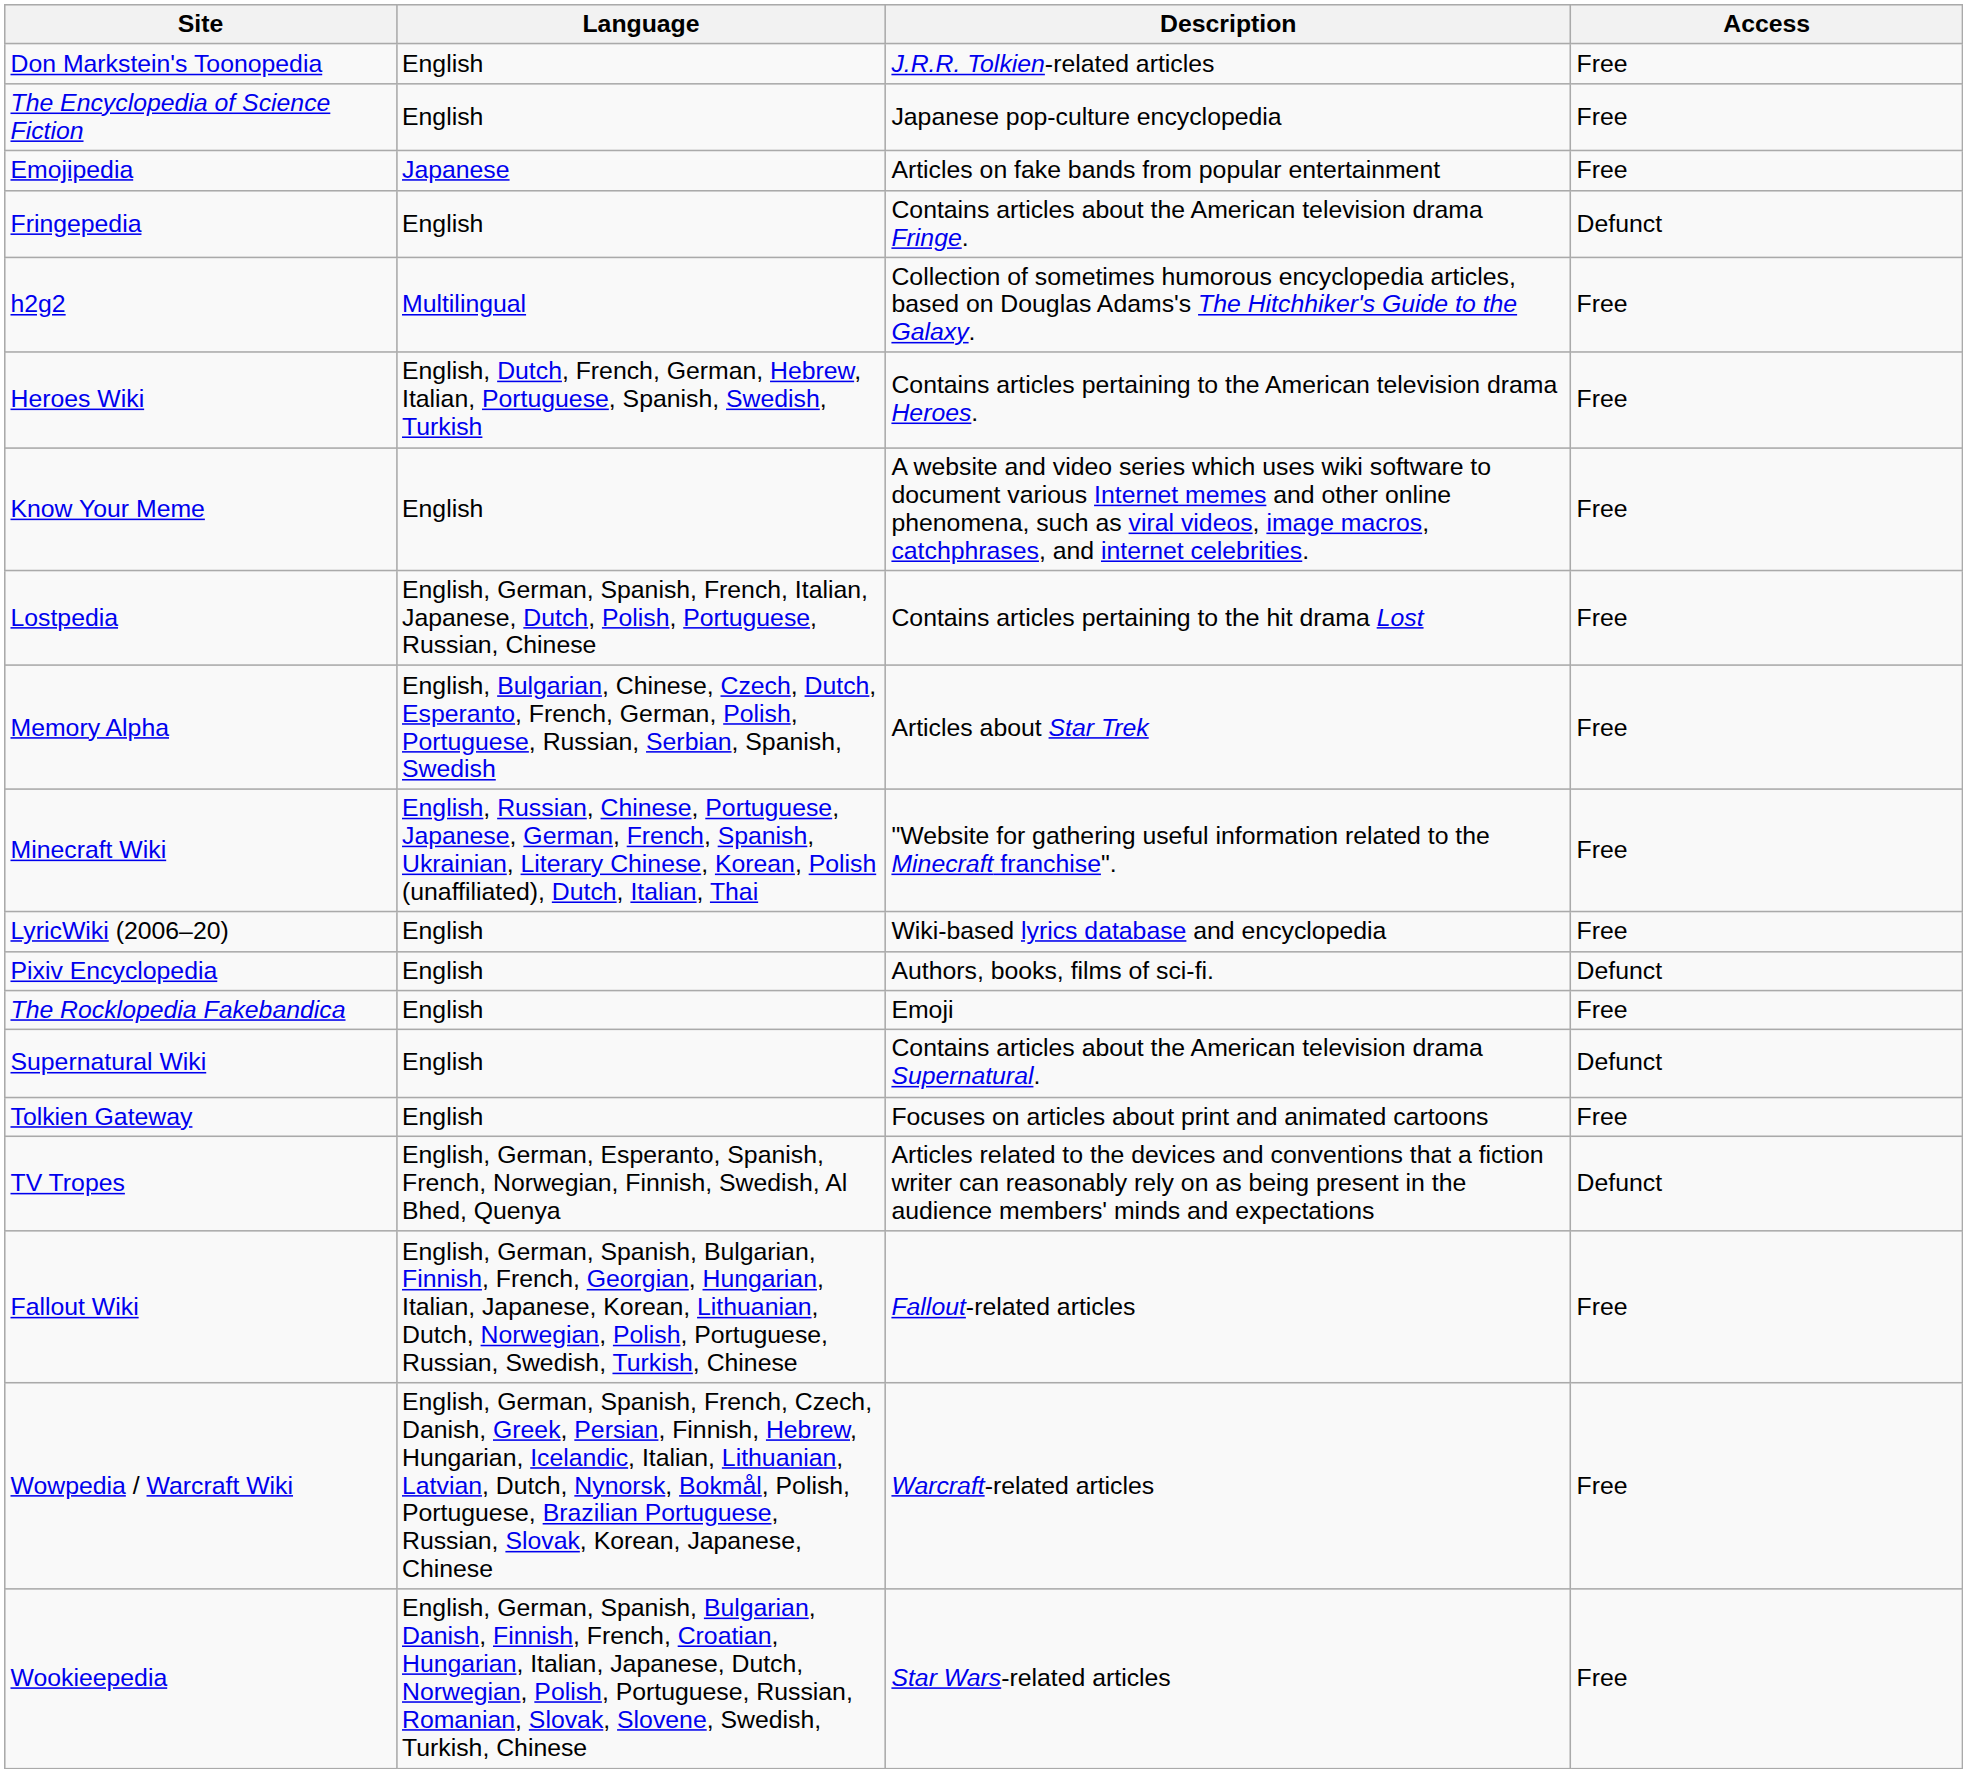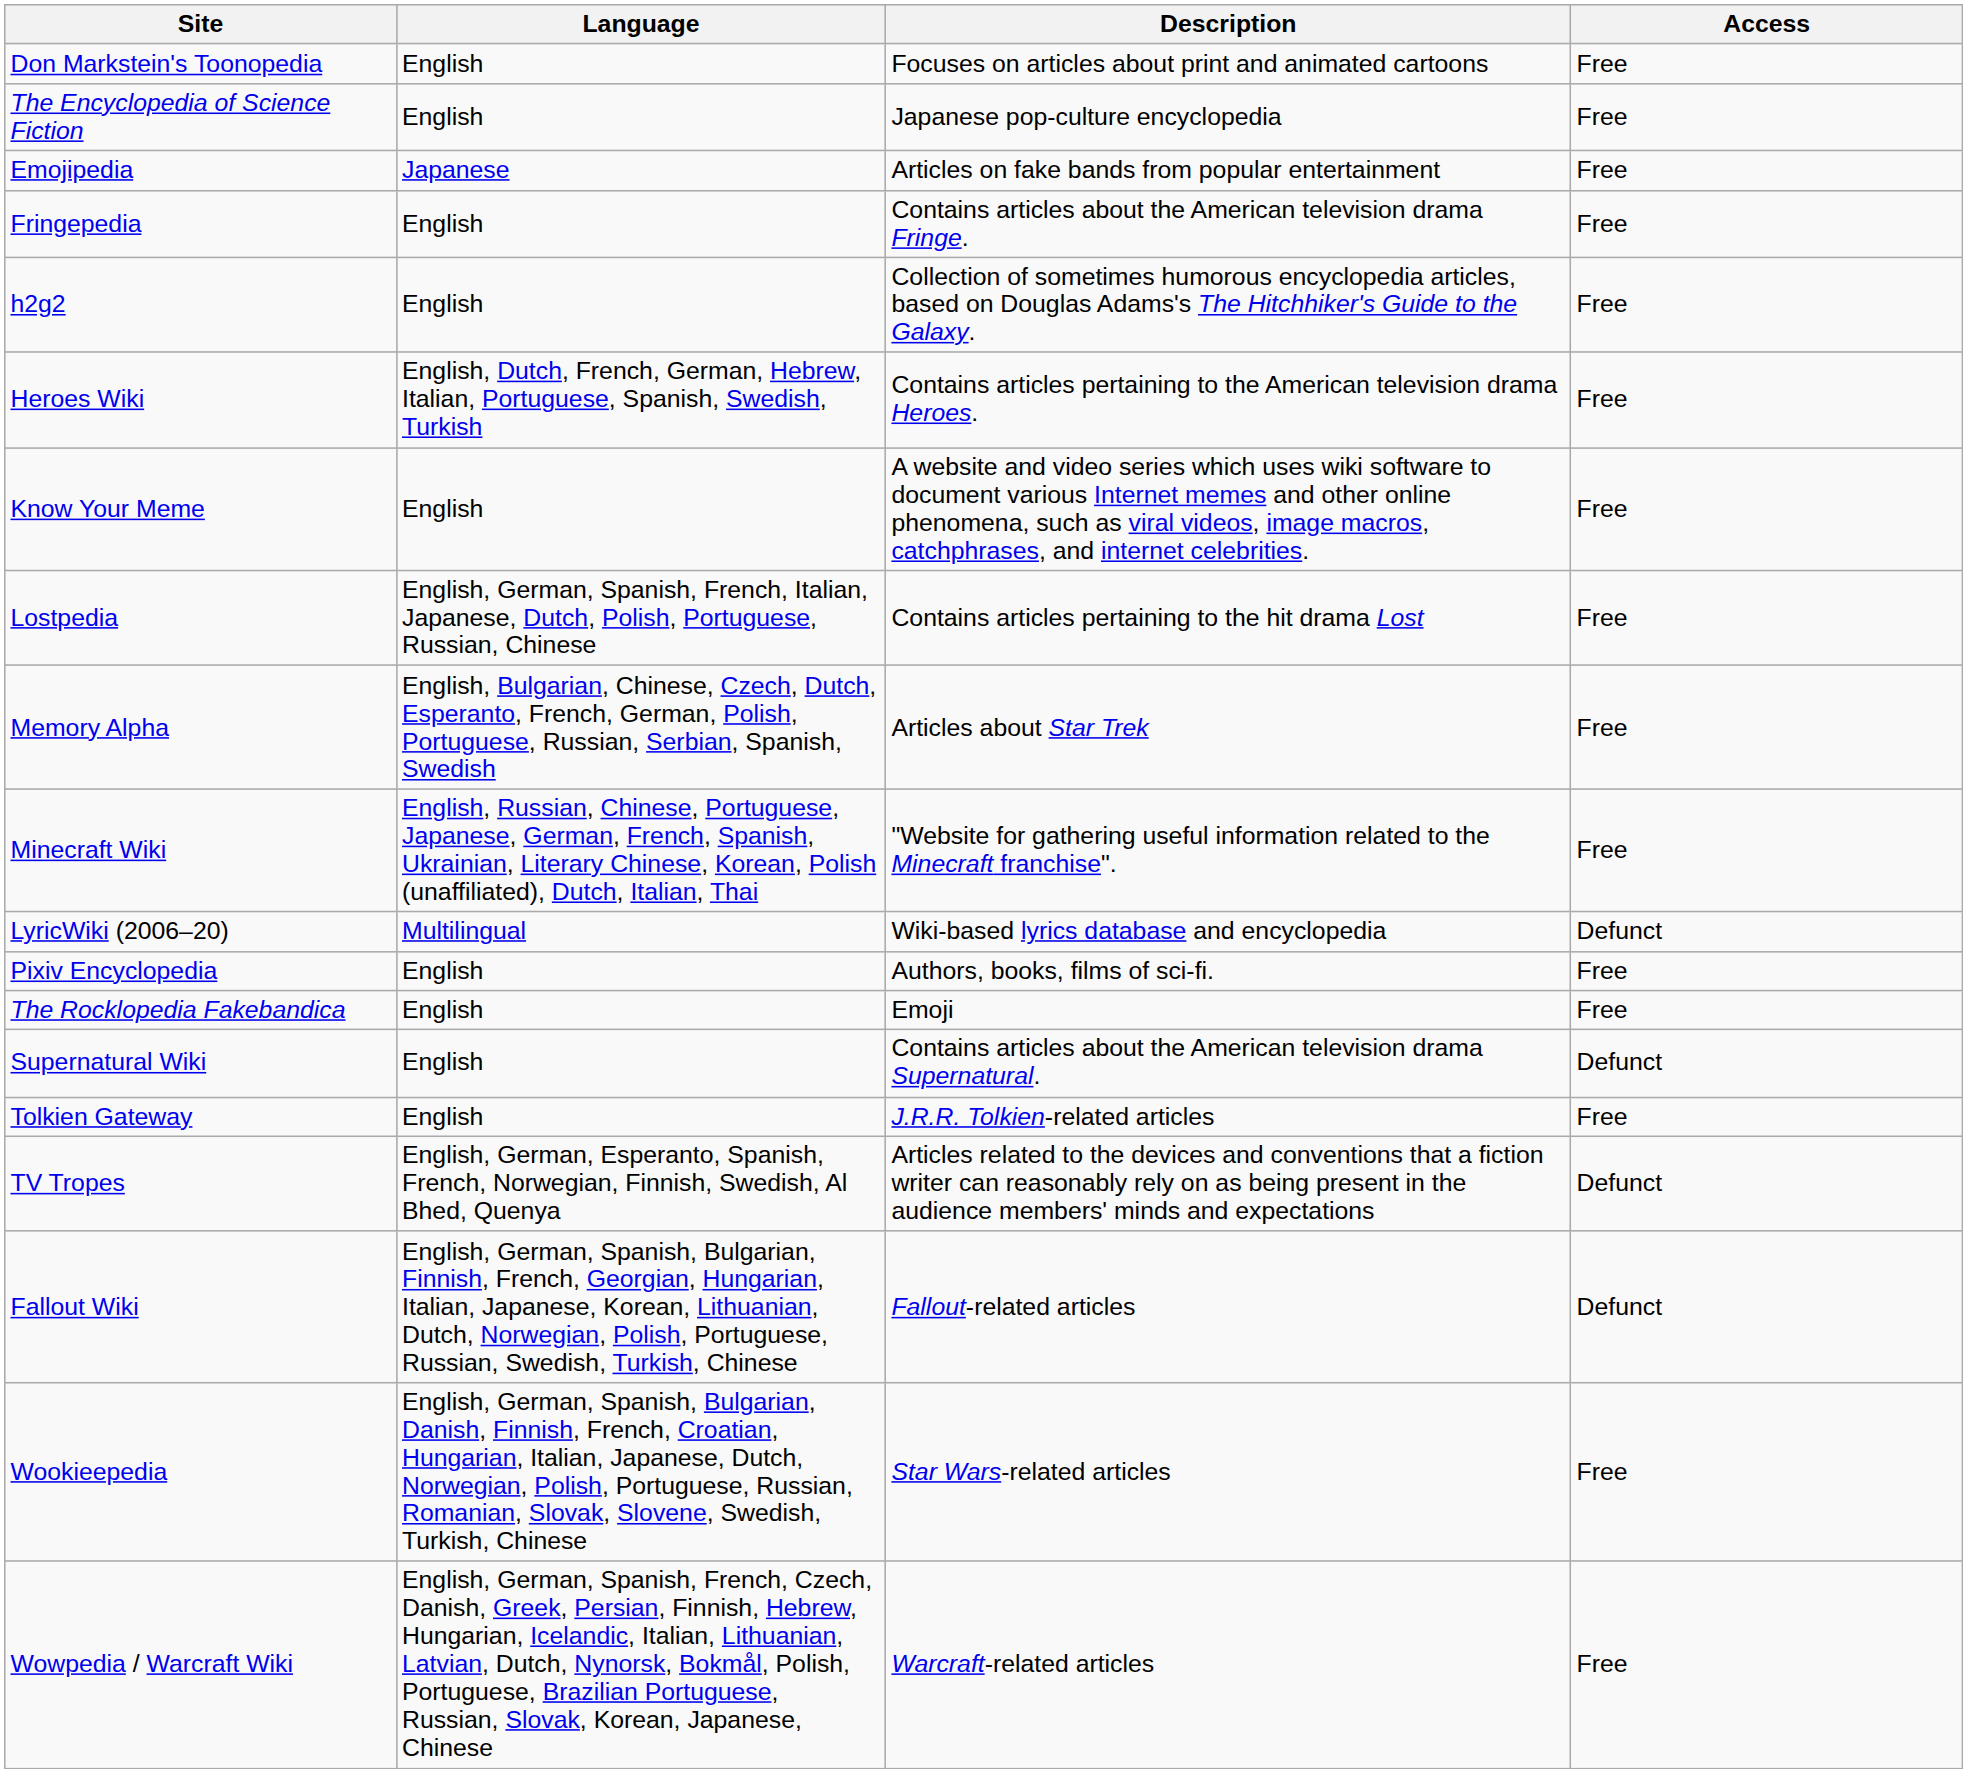Don Markstein's Toonopedia | Description: J.R.R. Tolkien-related articles -> Focuses on articles about print and animated cartoons
Fringepedia | Access: Defunct -> Free
h2g2 | Language: Multilingual -> English
LyricWiki (2006–20) | Language: English -> Multilingual
LyricWiki (2006–20) | Access: Free -> Defunct
Pixiv Encyclopedia | Access: Defunct -> Free
Tolkien Gateway | Description: Focuses on articles about print and animated cartoons -> J.R.R. Tolkien-related articles
Fallout Wiki | Access: Free -> Defunct
rows swapped: Wookieepedia <-> Wowpedia / Warcraft Wiki
